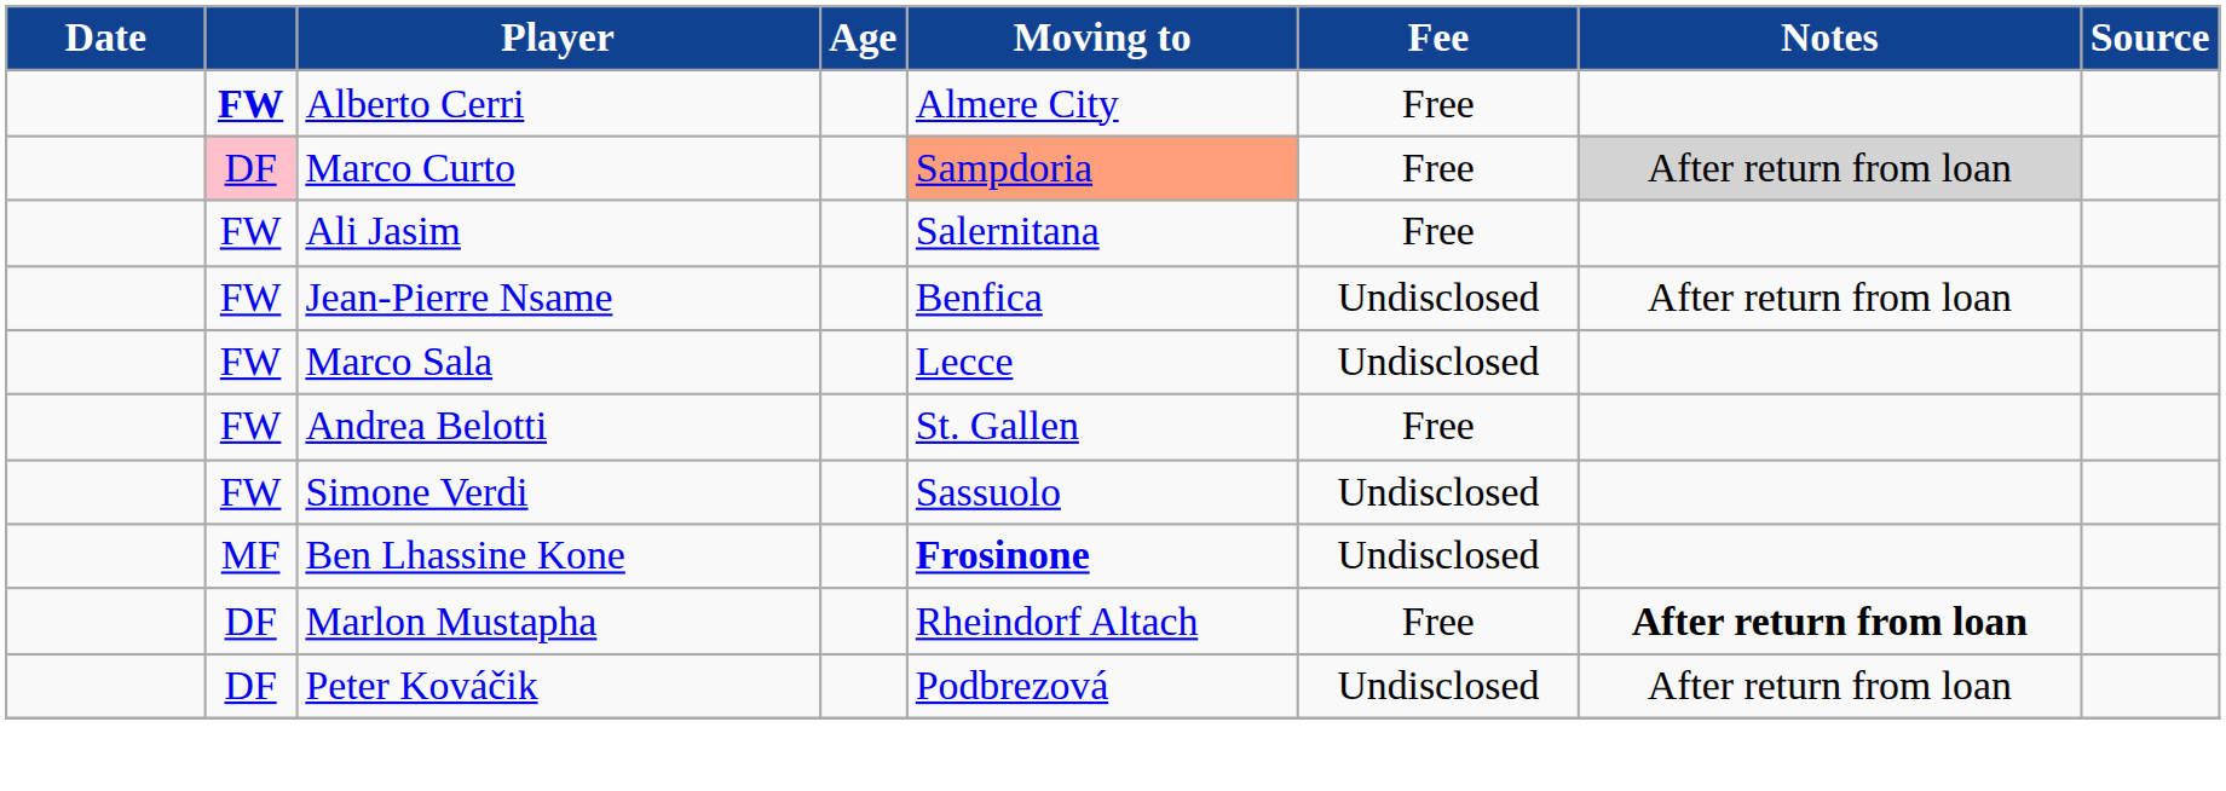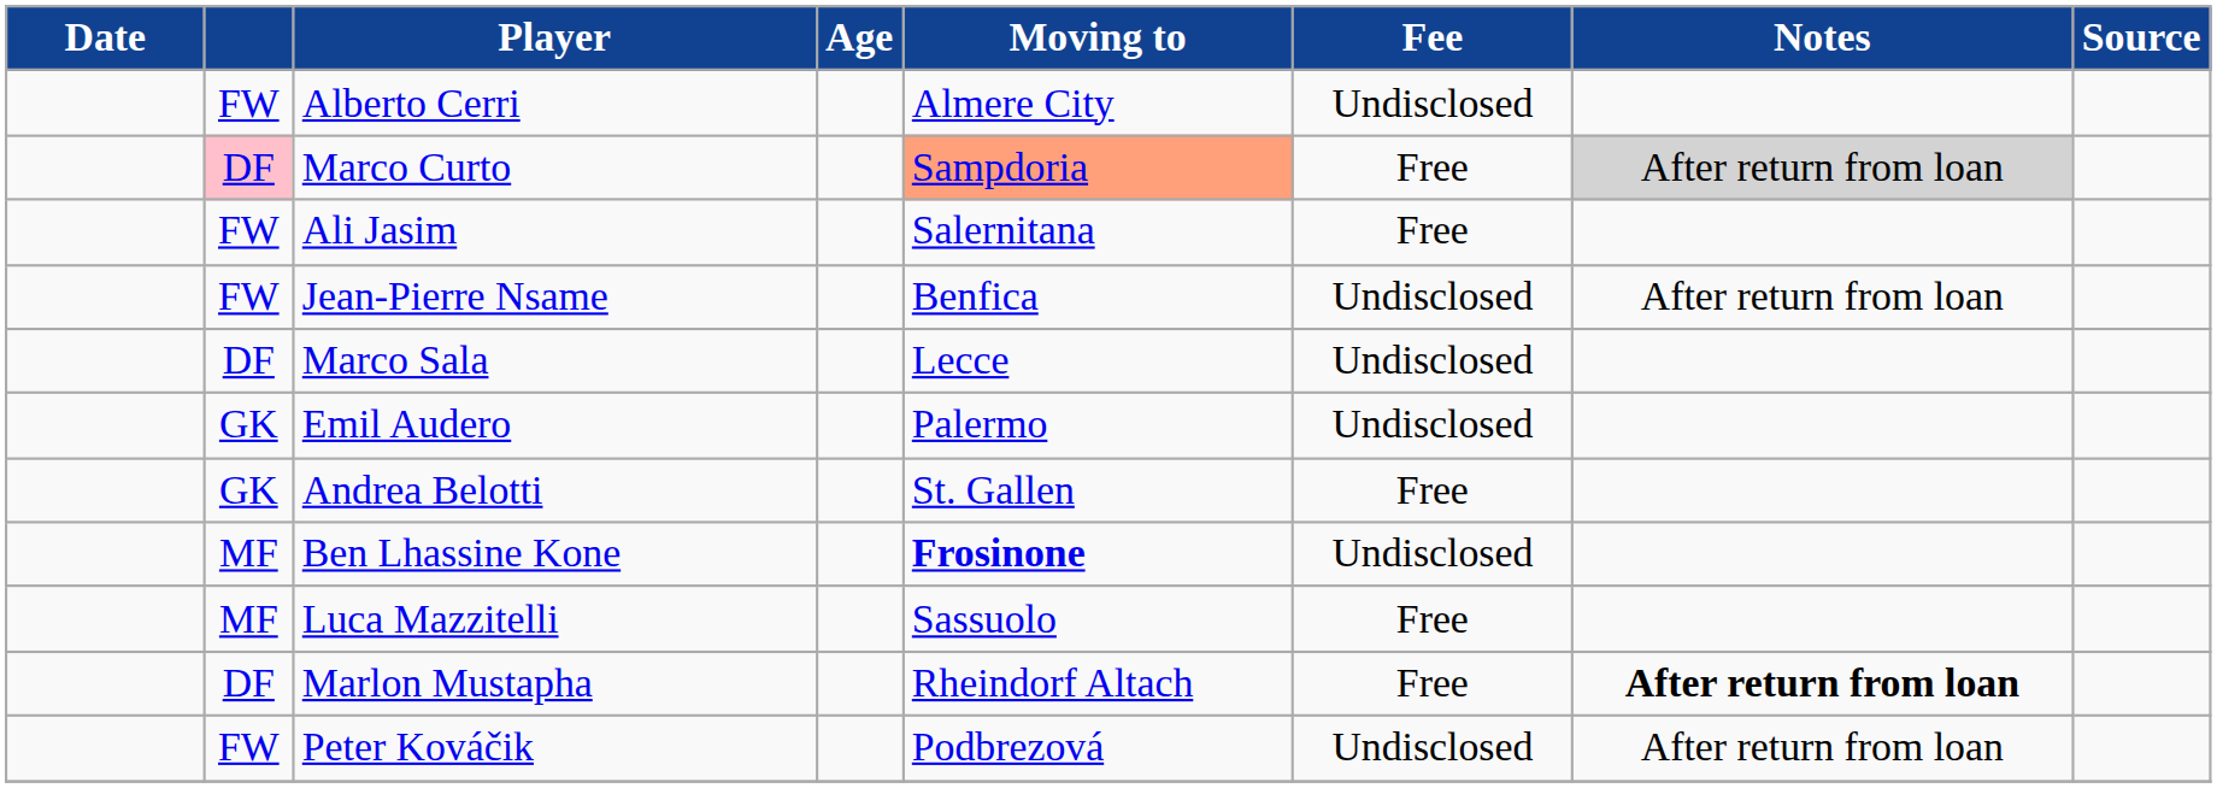Alberto Cerri | column 2: bold -> normal
Alberto Cerri | Fee: Free -> Undisclosed
Marco Sala | column 2: FW -> DF
+ row: GK | Emil Audero | Palermo | Undisclosed
Andrea Belotti | column 2: FW -> GK
- row: FW | Simone Verdi | Sassuolo | Undisclosed
+ row: MF | Luca Mazzitelli | Sassuolo | Free
Peter Kováčik | column 2: DF -> FW
